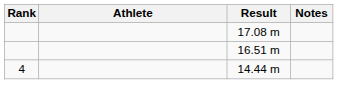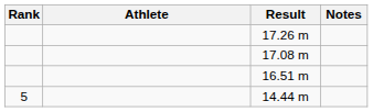+ row: 17.26 m
14.44 m | Rank: 4 -> 5
